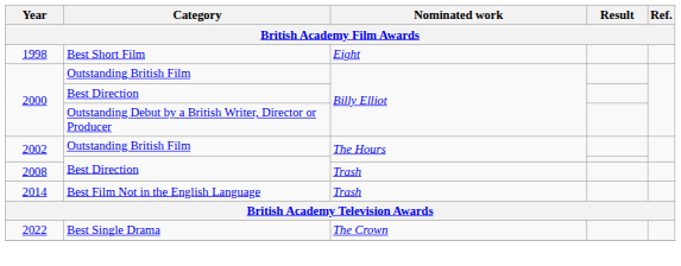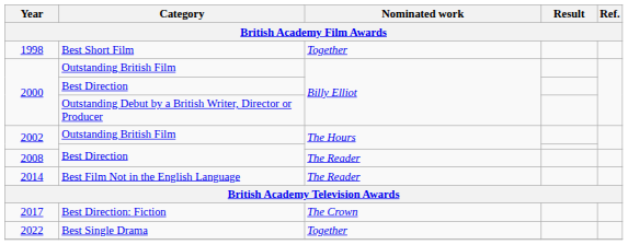1998 | Nominated work: Eight -> Together
2008 | Nominated work: Trash -> The Reader
2014 | Nominated work: Trash -> The Reader
+ row: 2017 | Best Direction: Fiction | The Crown
2022 | Nominated work: The Crown -> Together
